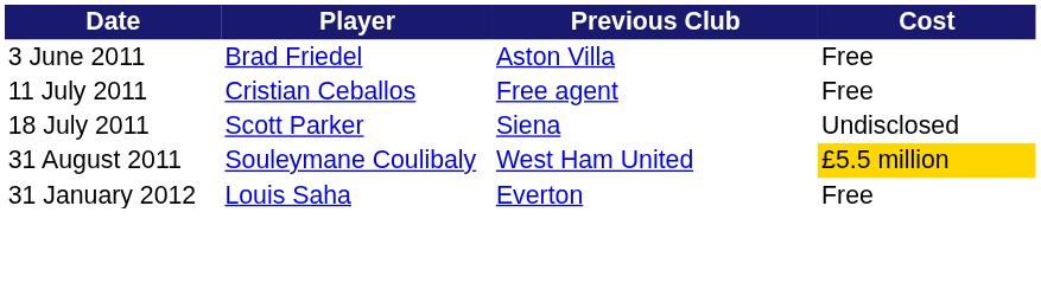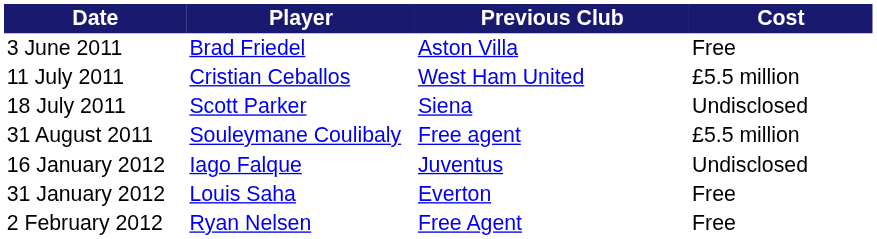11 July 2011 | Previous Club: Free agent -> West Ham United
11 July 2011 | Cost: Free -> £5.5 million
31 August 2011 | Previous Club: West Ham United -> Free agent
31 August 2011 | Cost: gold background -> no background
+ row: 16 January 2012 | Iago Falque | Juventus | Undisclosed
+ row: 2 February 2012 | Ryan Nelsen | Free Agent | Free
